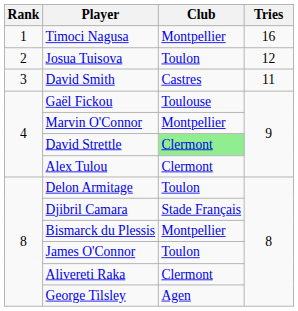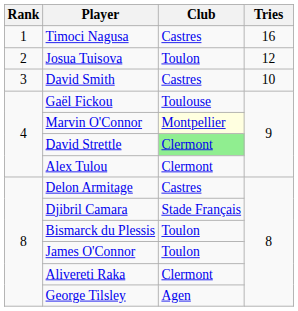Timoci Nagusa | Club: Montpellier -> Castres
David Smith | Tries: 11 -> 10
Marvin O'Connor | Club: no background -> lightyellow background
Delon Armitage | Club: Toulon -> Castres
Bismarck du Plessis | Club: Montpellier -> Toulon
